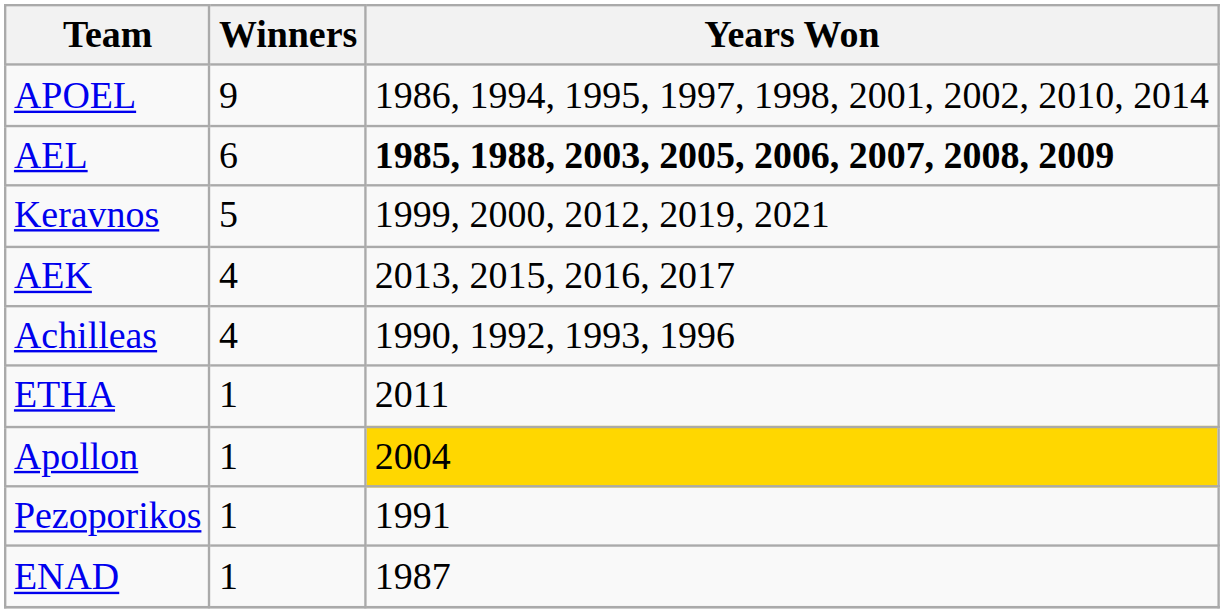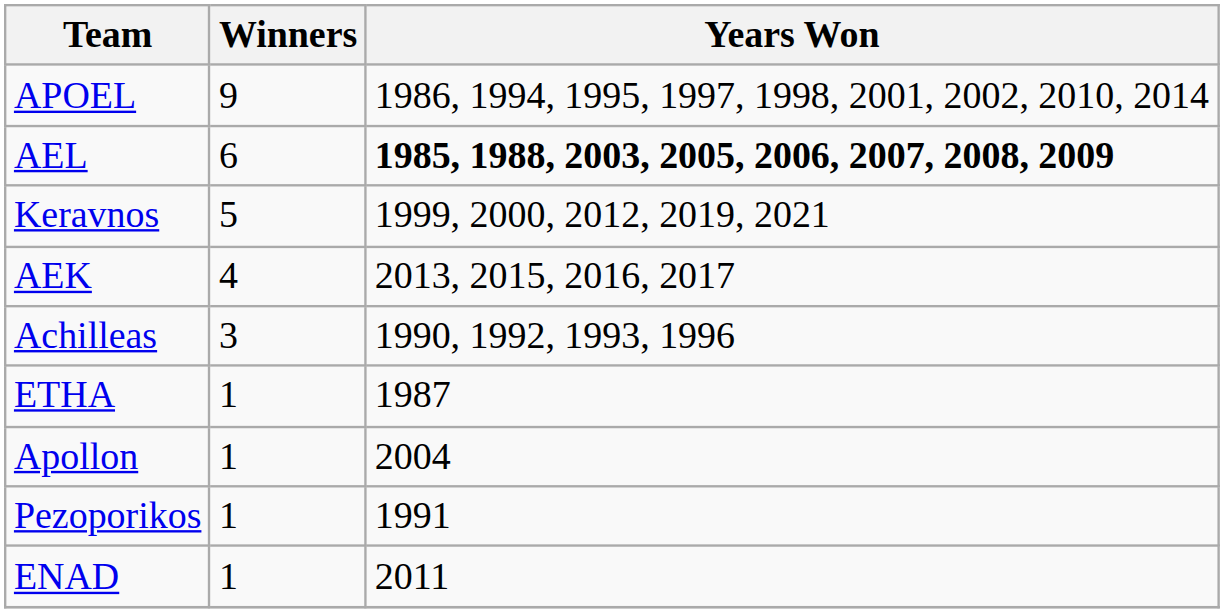Achilleas | Winners: 4 -> 3
ETHA | Years Won: 2011 -> 1987
Apollon | Years Won: gold background -> no background
ENAD | Years Won: 1987 -> 2011
